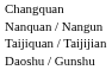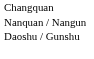- row: Taijiquan / Taijijian
